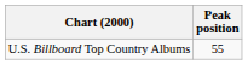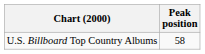U.S. Billboard Top Country Albums | Peak position: 55 -> 58
